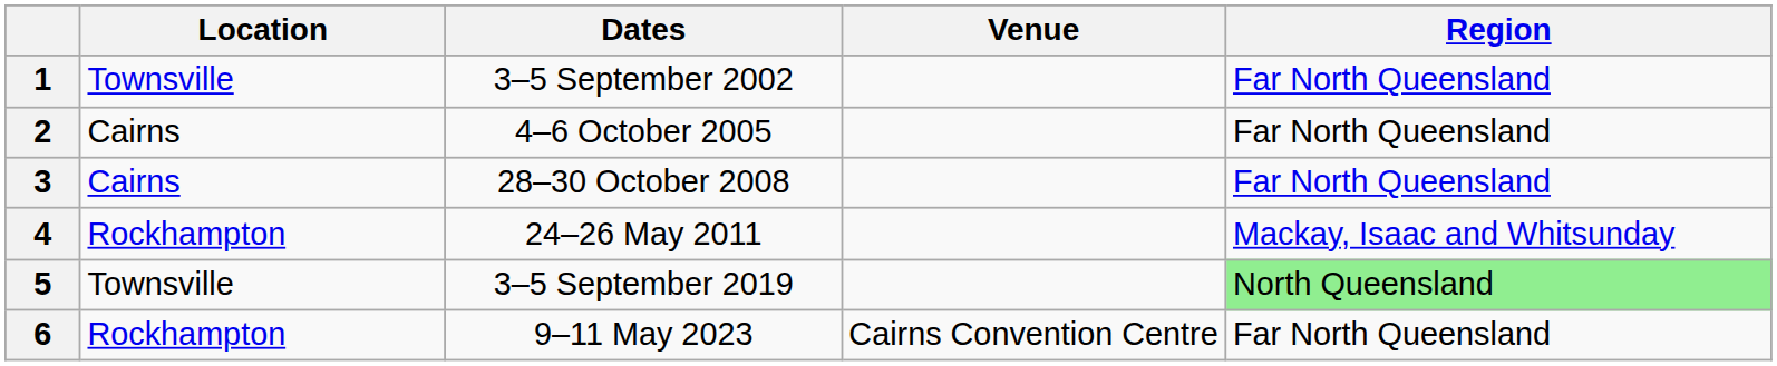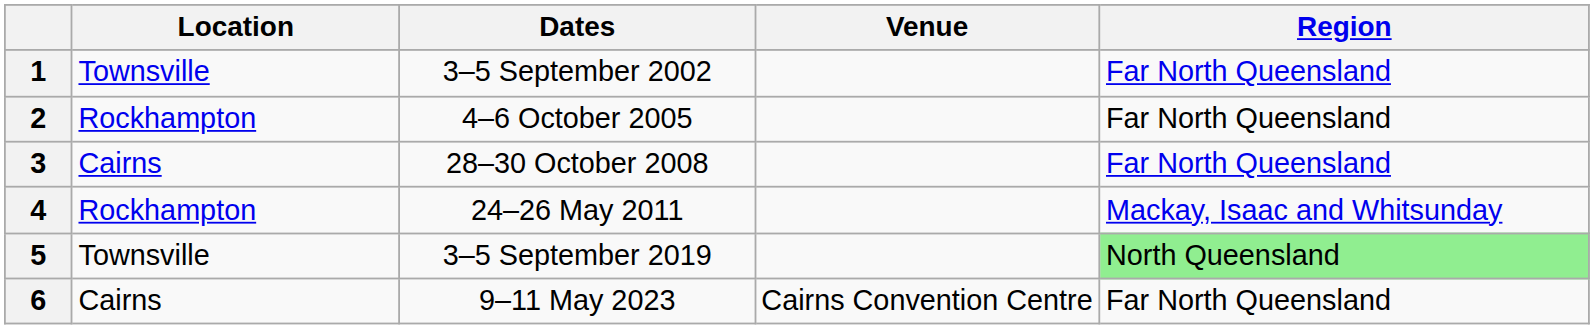2 | Location: Cairns -> Rockhampton
6 | Location: Rockhampton -> Cairns
